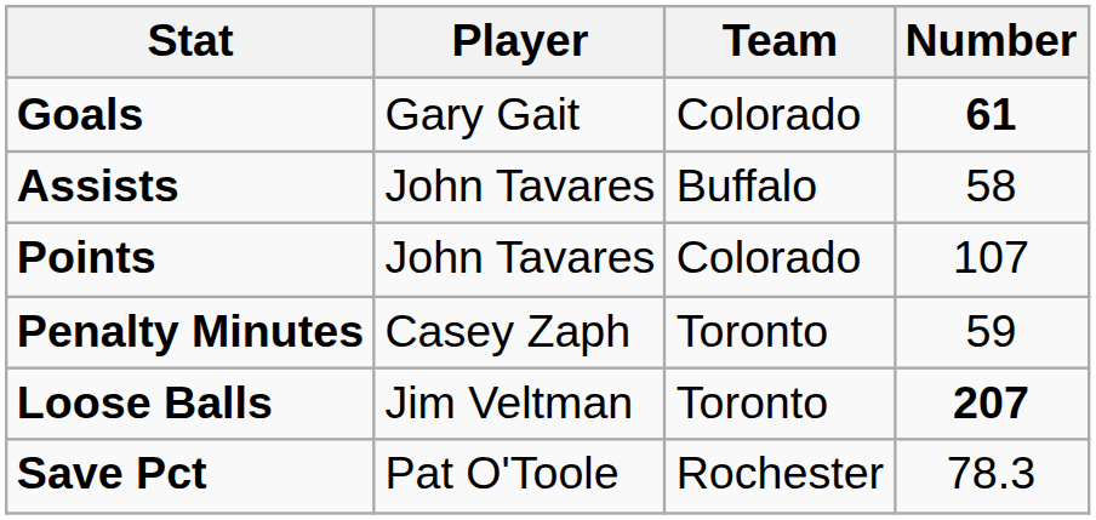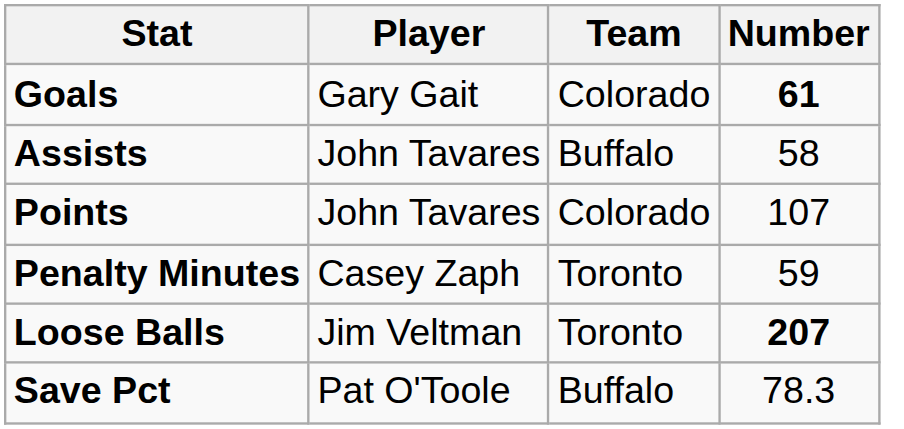Save Pct | Team: Rochester -> Buffalo
